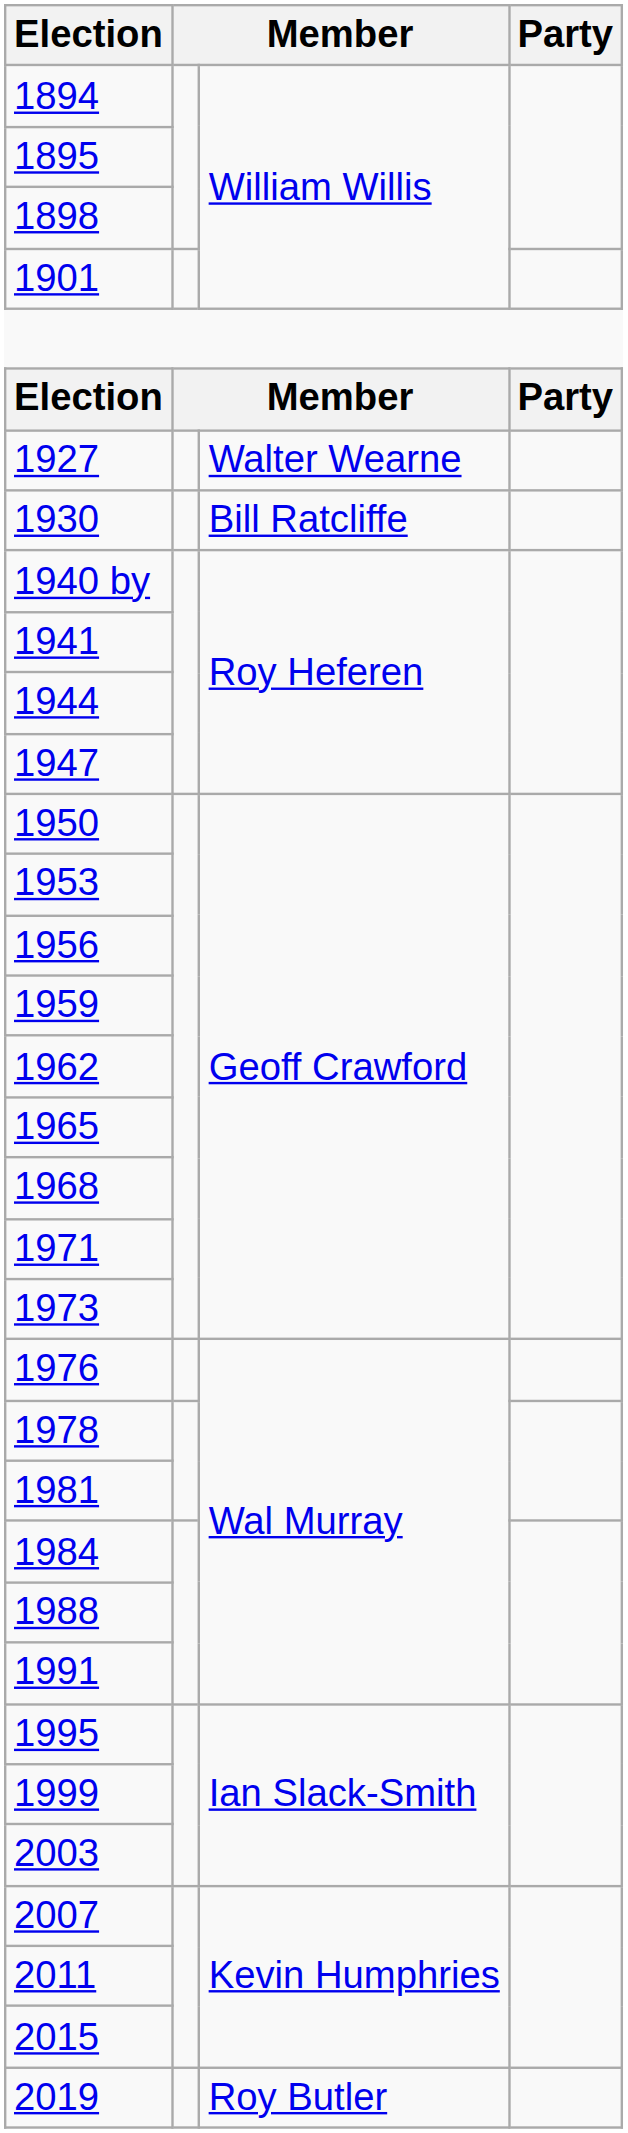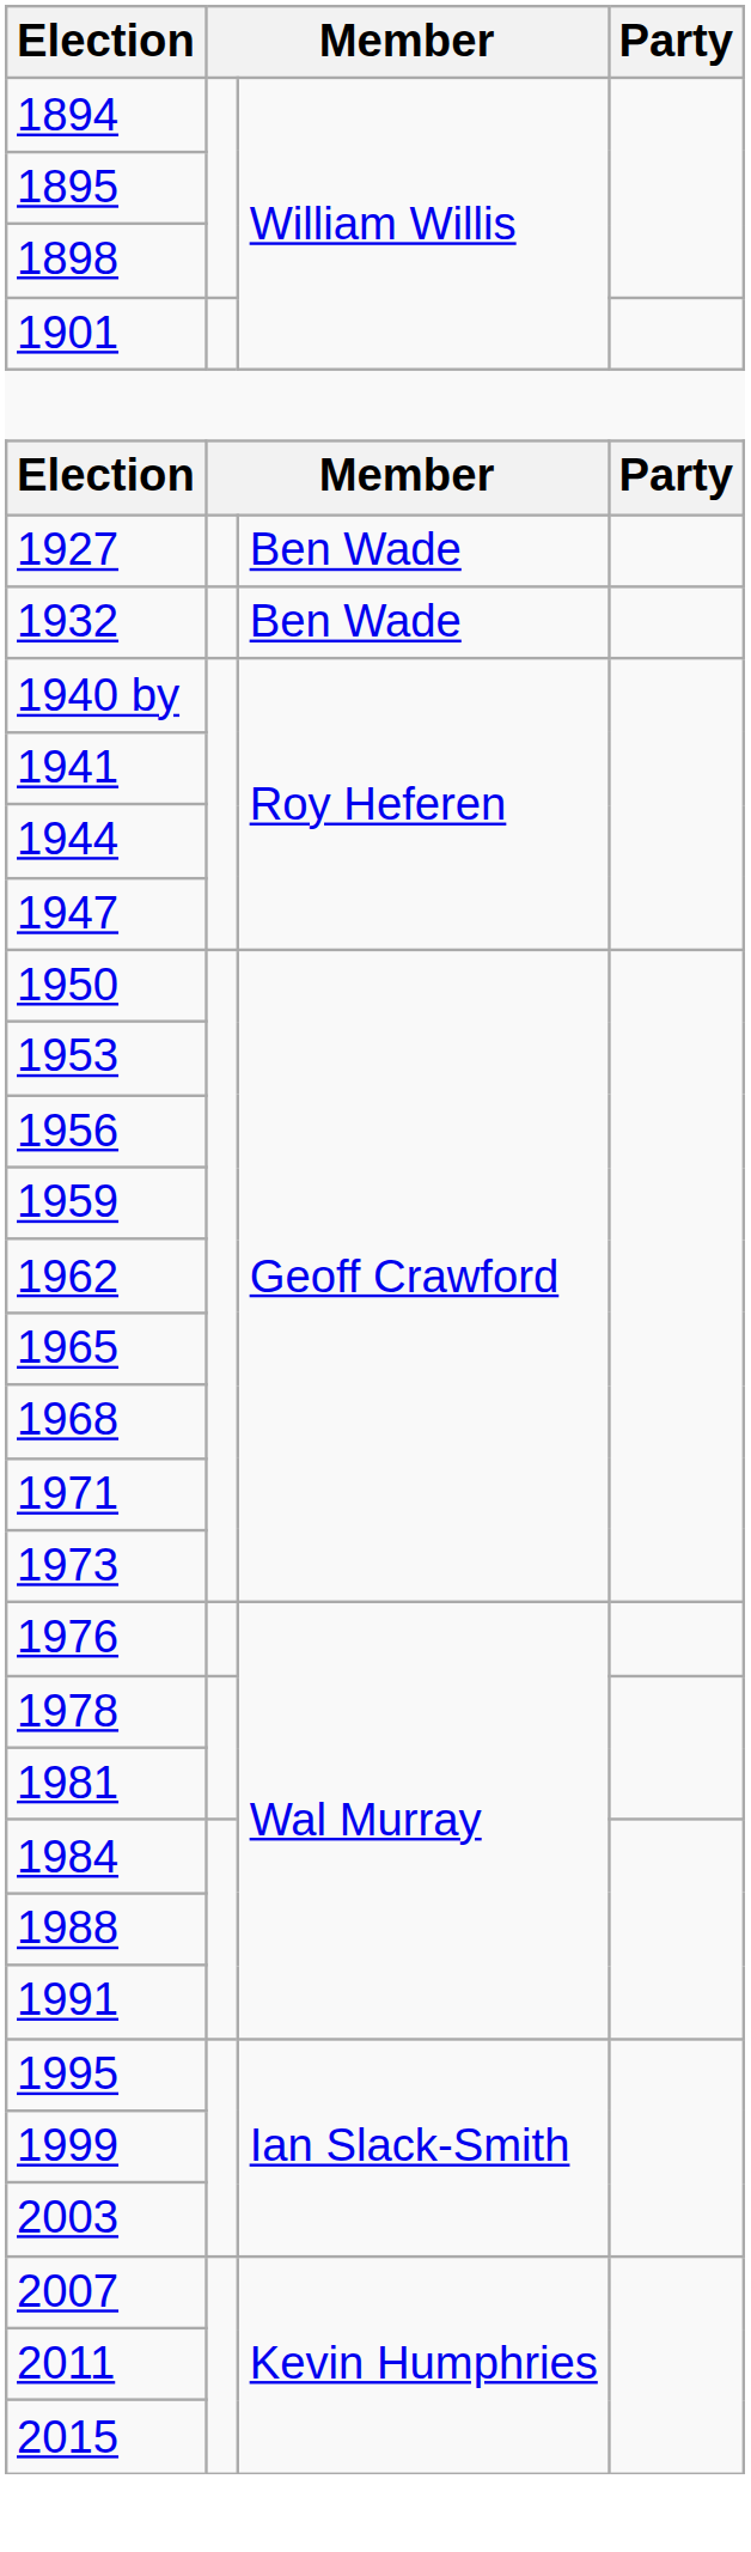1927 | column 3: Walter Wearne -> Ben Wade
- row: 1930 | Bill Ratcliffe
+ row: 1932 | Ben Wade
- row: 2019 | Roy Butler
